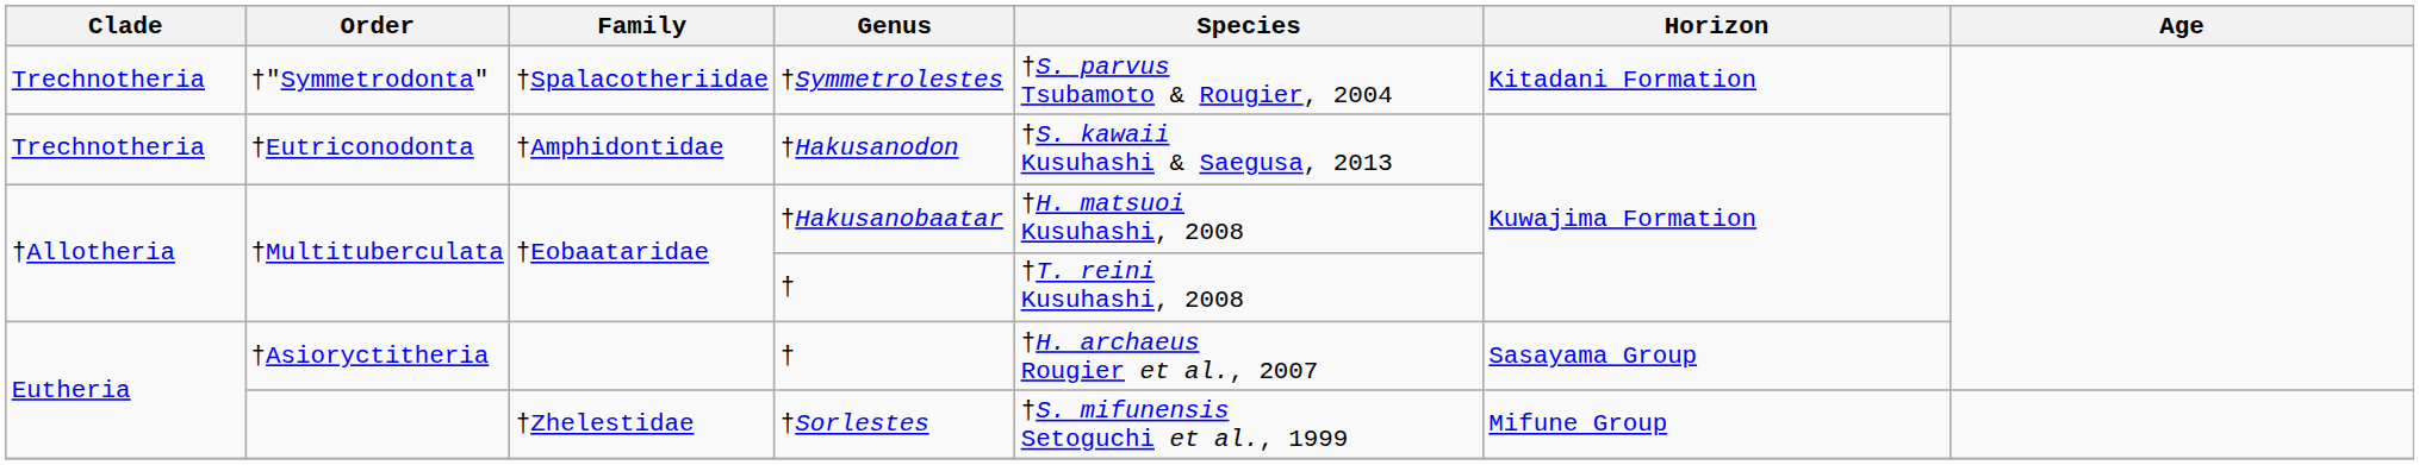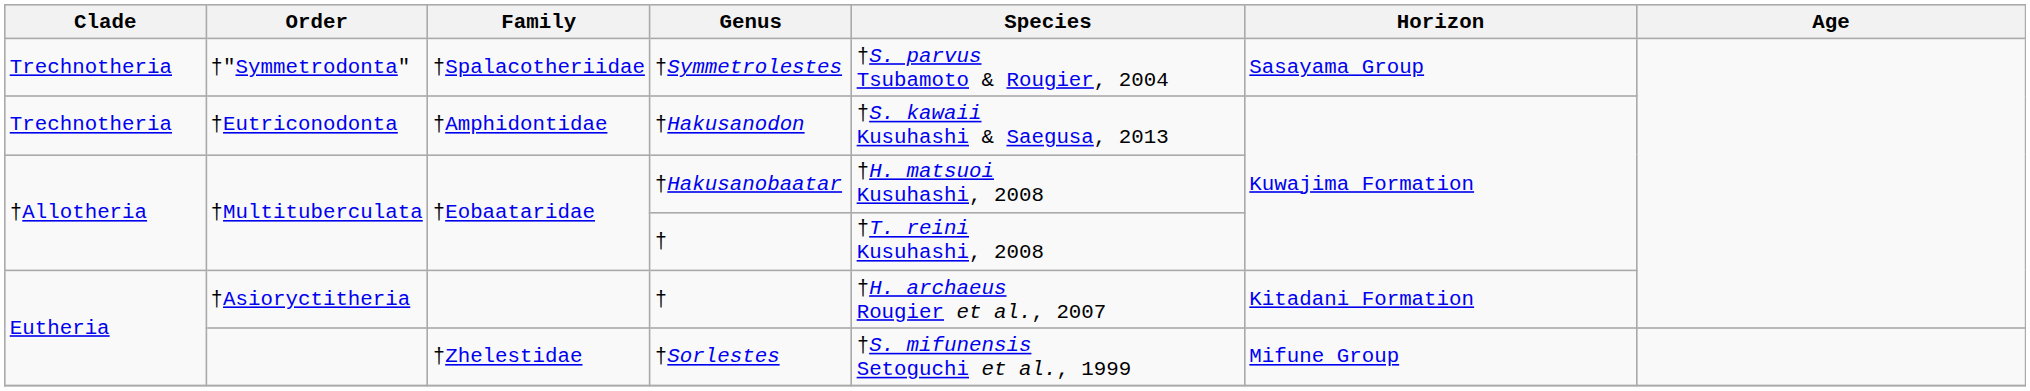†"Symmetrodonta" | Horizon: Kitadani Formation -> Sasayama Group
†Asioryctitheria | Horizon: Sasayama Group -> Kitadani Formation
